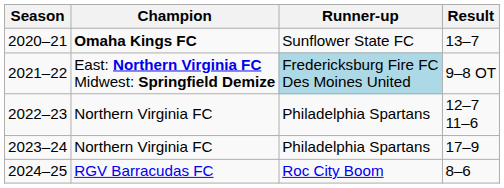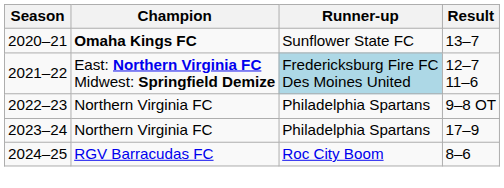2021–22 | Result: 9–8 OT -> 12–7 11–6
2022–23 | Result: 12–7 11–6 -> 9–8 OT
